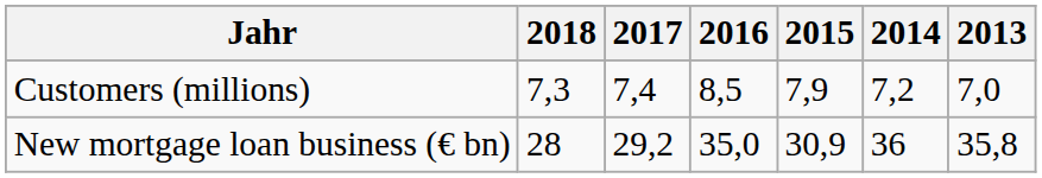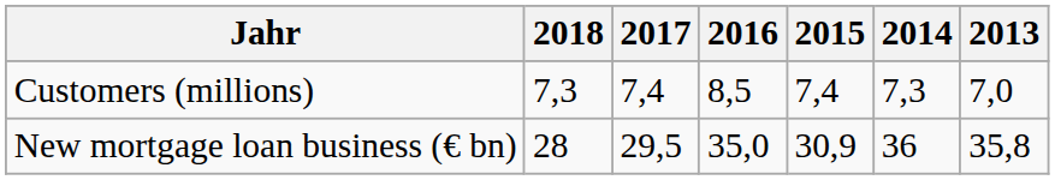Customers (millions) | 2015: 7,9 -> 7,4
Customers (millions) | 2014: 7,2 -> 7,3
New mortgage loan business (€ bn) | 2017: 29,2 -> 29,5
